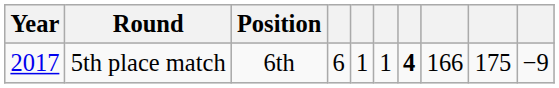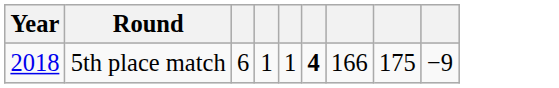- column: Position | 6th
5th place match | Year: 2017 -> 2018
